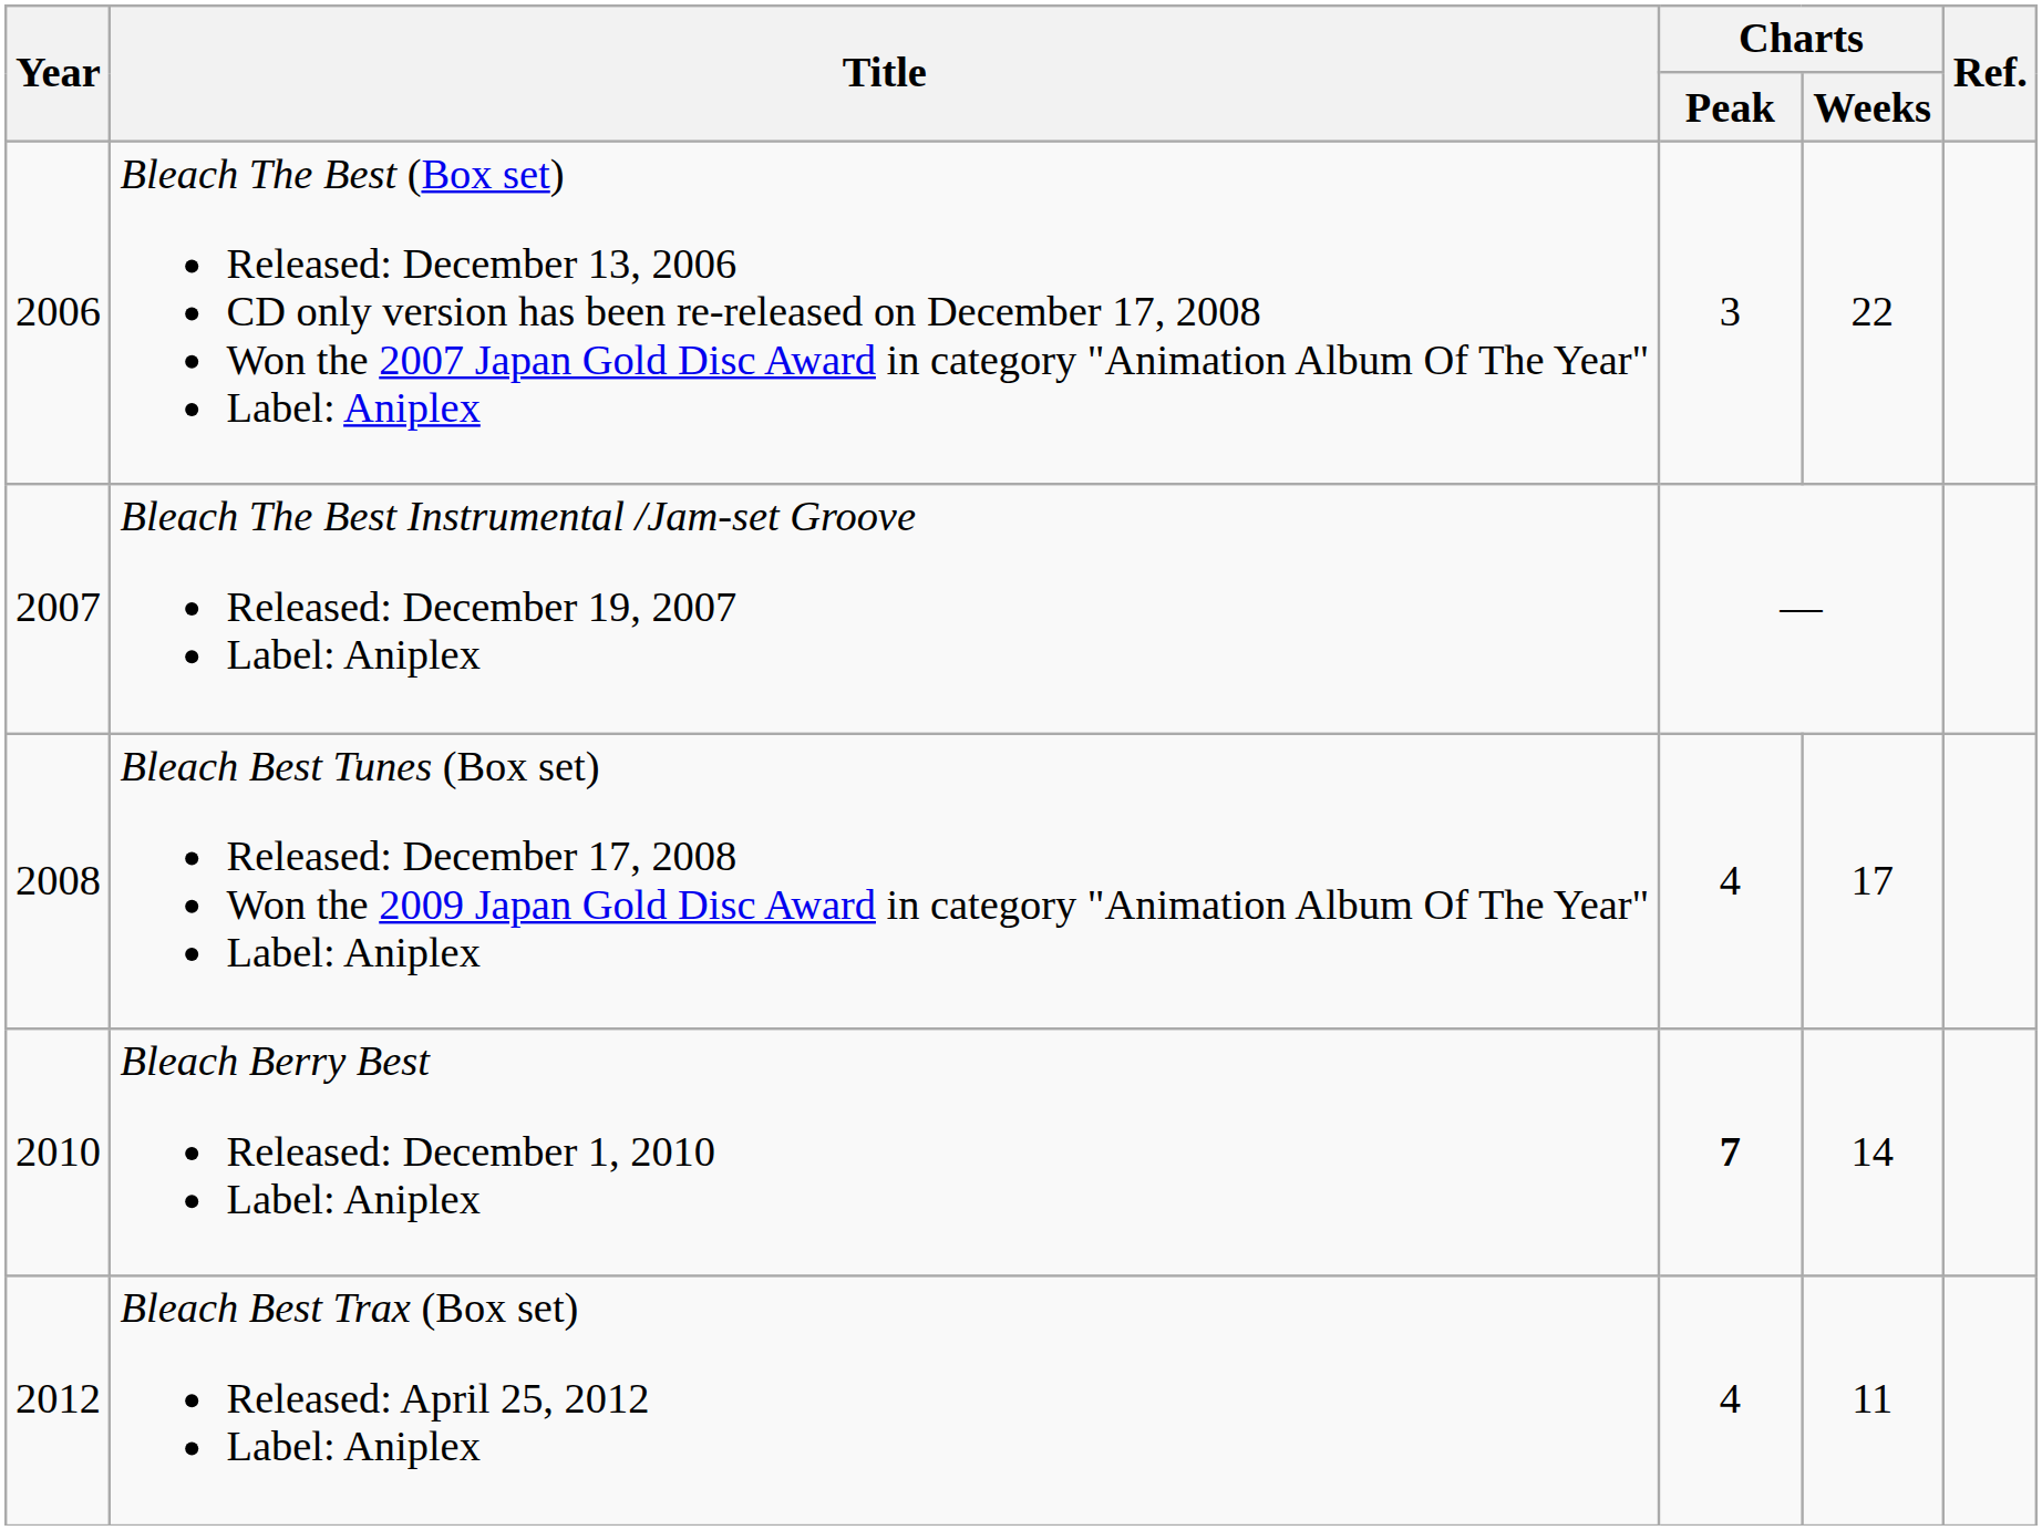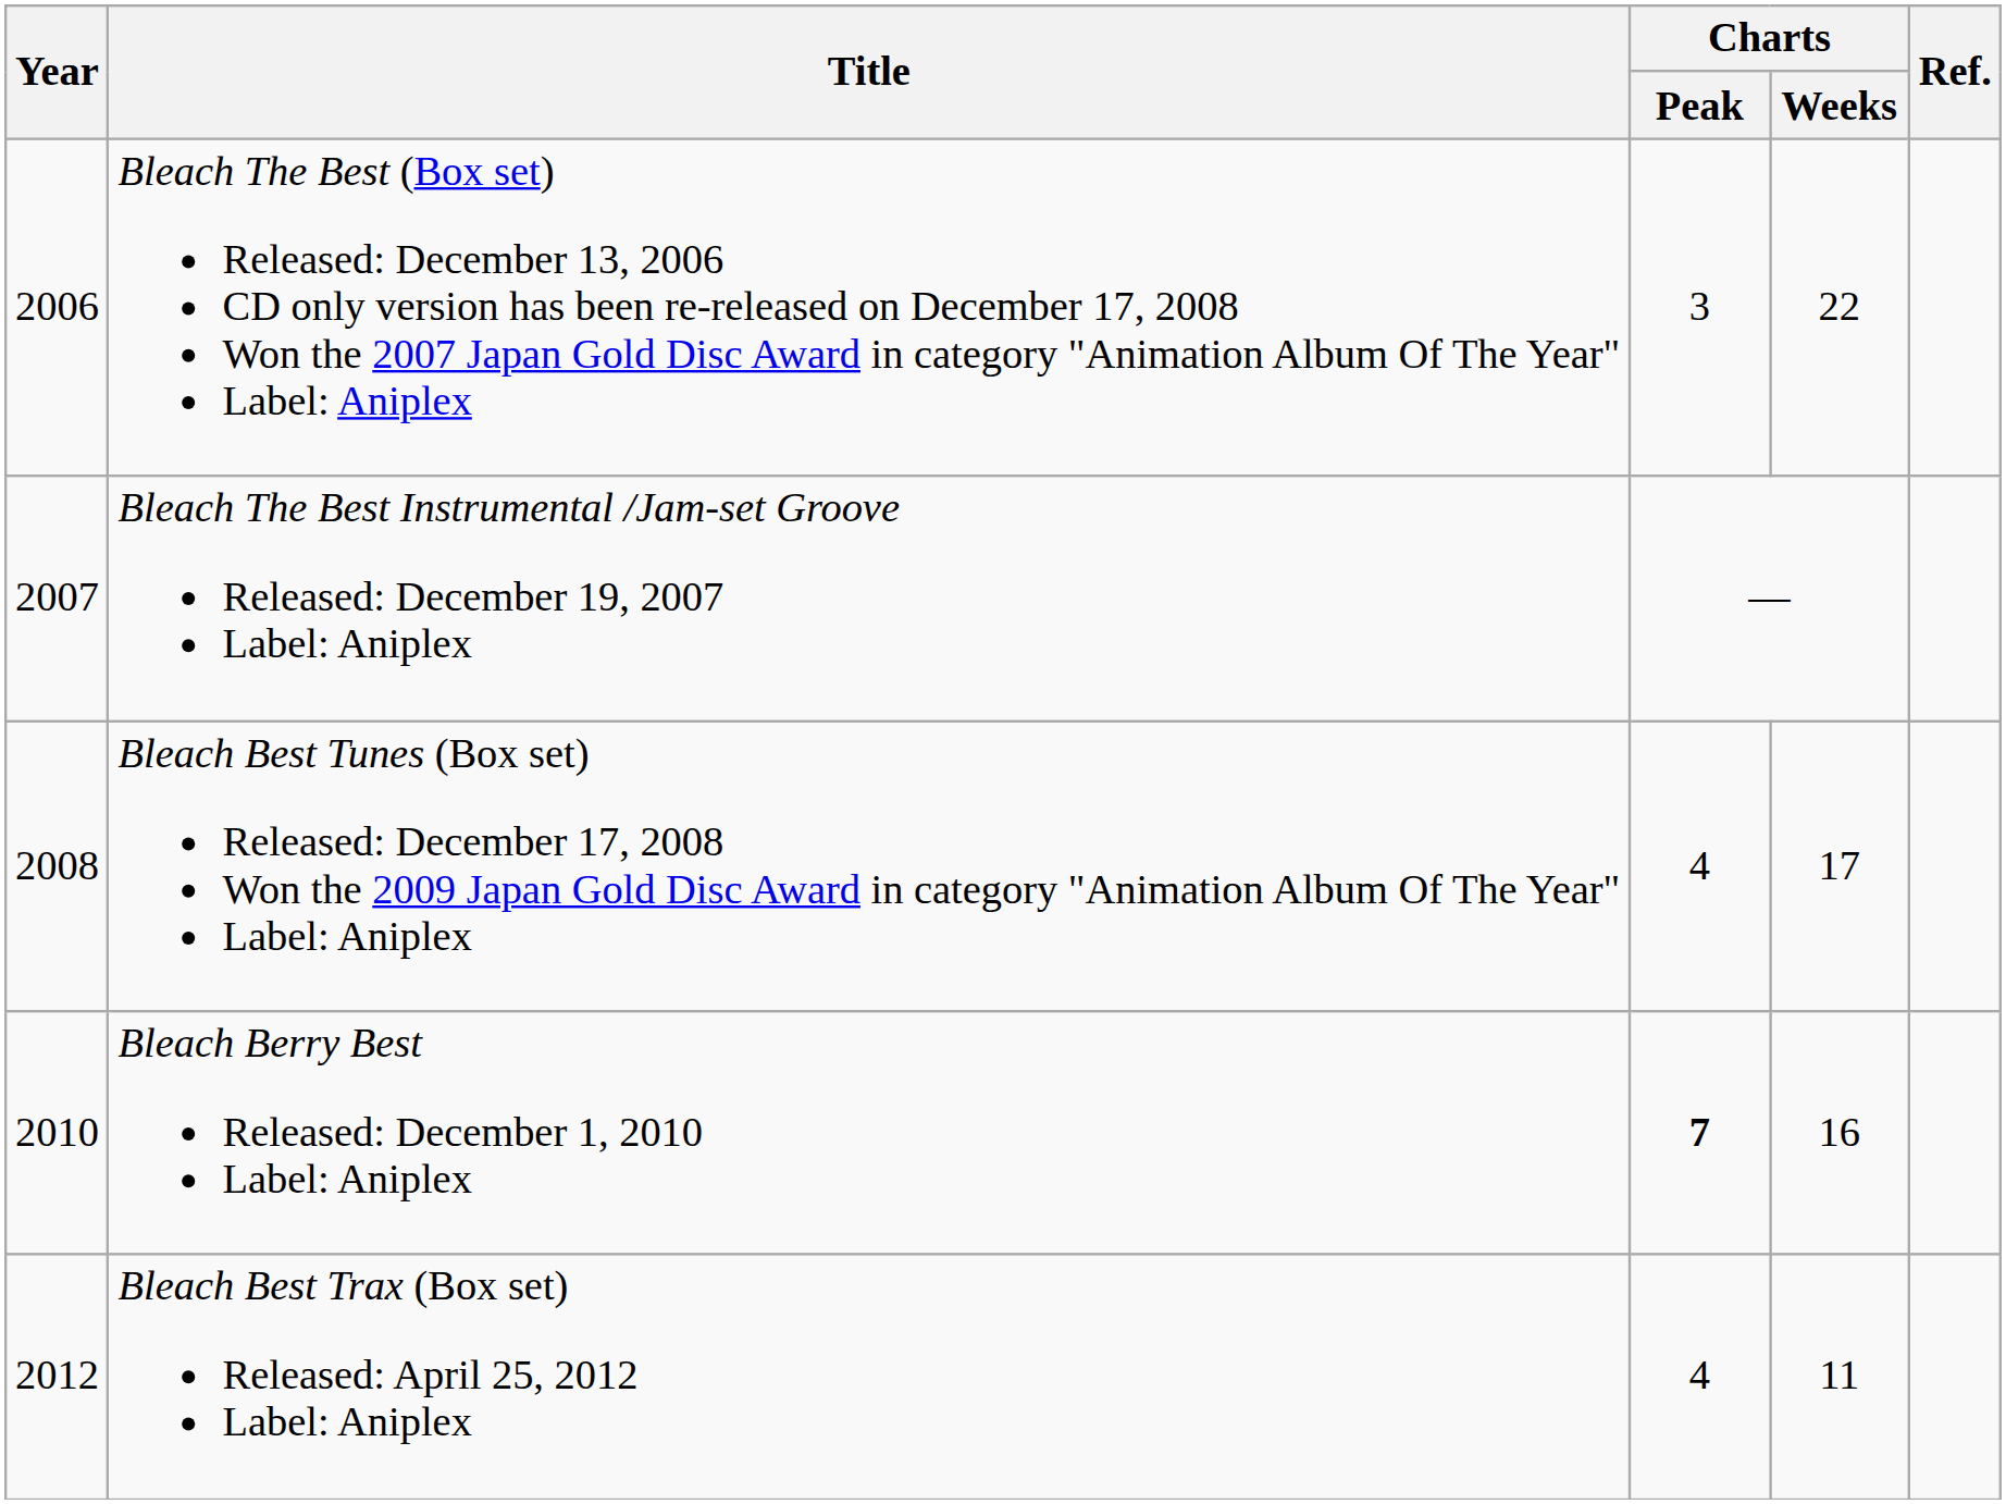Bleach Berry Best Released: December 1, 2010 Label: Aniplex | Charts / Weeks: 14 -> 16
